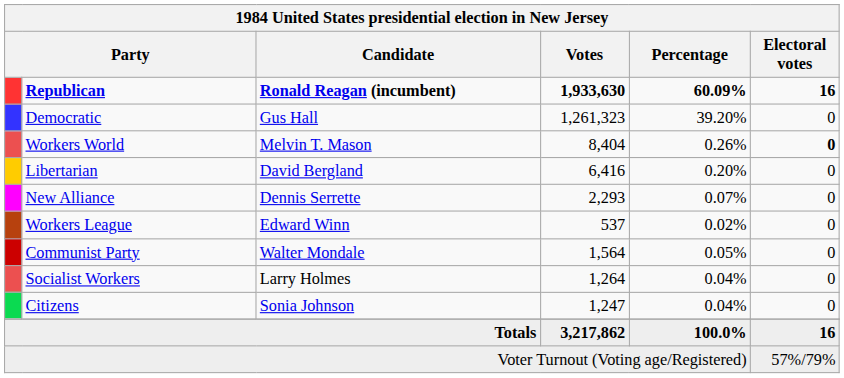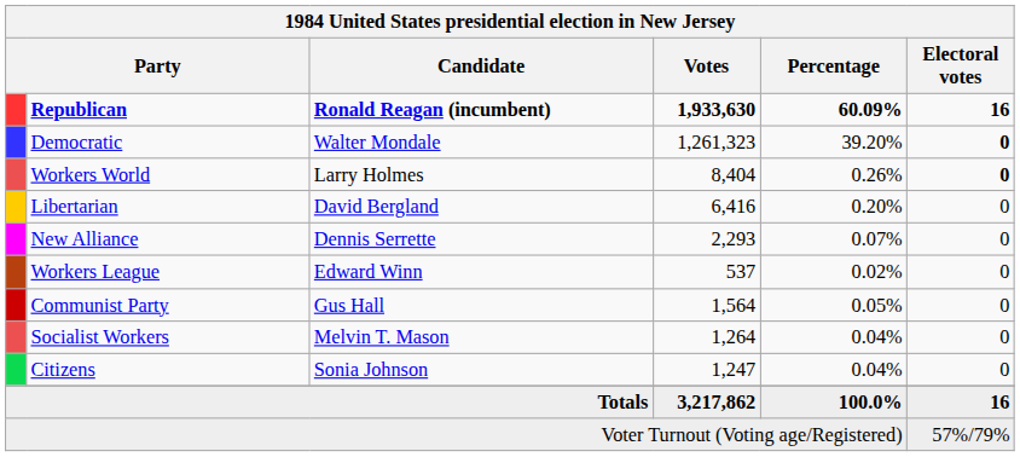Democratic | Candidate: Gus Hall -> Walter Mondale
Democratic | Electoral votes: normal -> bold
Workers World | Candidate: Melvin T. Mason -> Larry Holmes
Communist Party | Candidate: Walter Mondale -> Gus Hall
Socialist Workers | Candidate: Larry Holmes -> Melvin T. Mason
